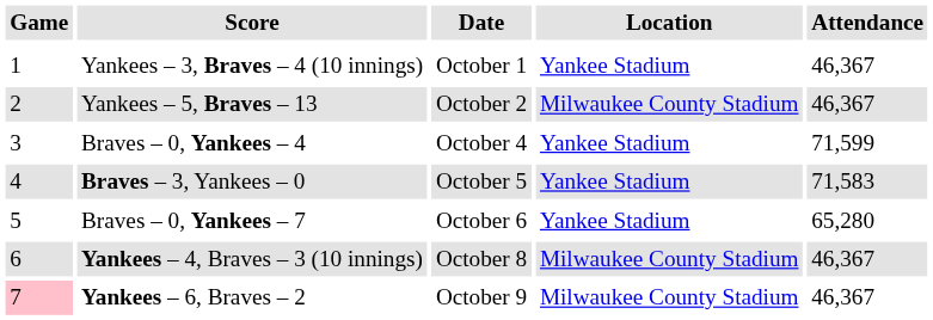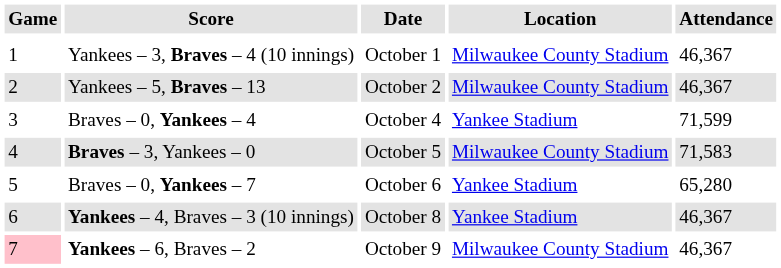Yankees – 3, Braves – 4 (10 innings) | Location: Yankee Stadium -> Milwaukee County Stadium
Braves – 3, Yankees – 0 | Location: Yankee Stadium -> Milwaukee County Stadium
Yankees – 4, Braves – 3 (10 innings) | Location: Milwaukee County Stadium -> Yankee Stadium
